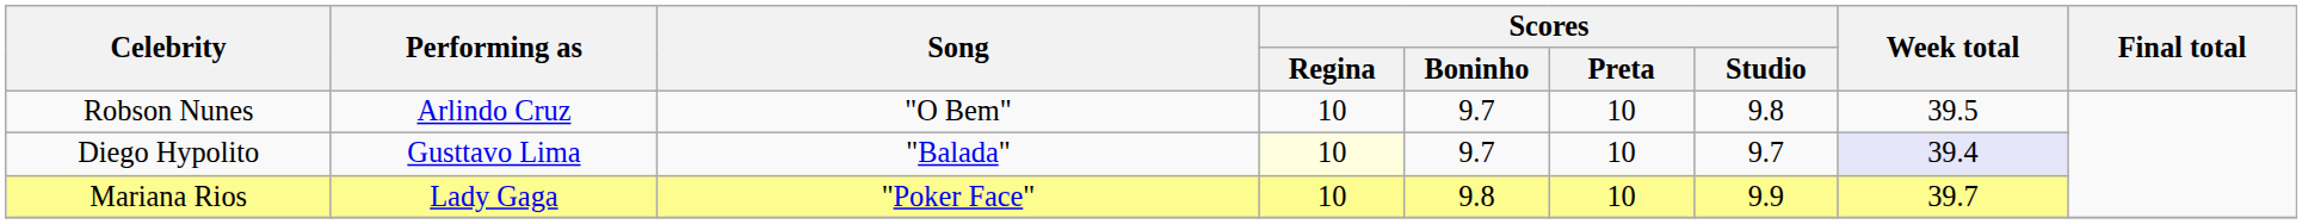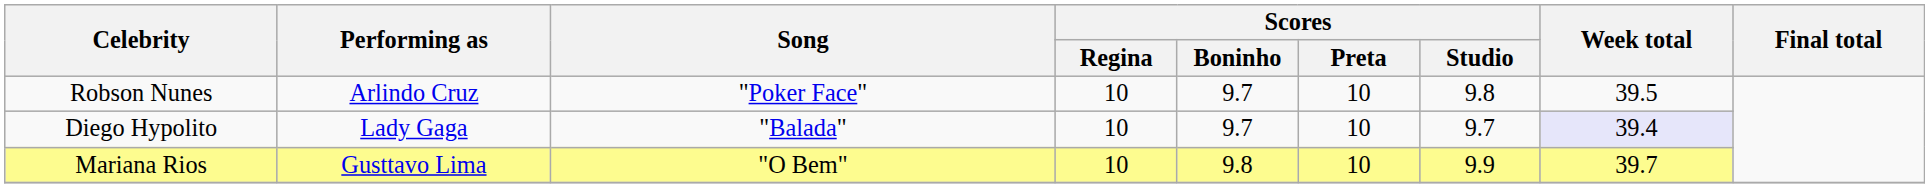Robson Nunes | Song: "O Bem" -> "Poker Face"
Diego Hypolito | Performing as: Gusttavo Lima -> Lady Gaga
Diego Hypolito | Scores / Regina: lightyellow background -> no background
Mariana Rios | Performing as: Lady Gaga -> Gusttavo Lima
Mariana Rios | Song: "Poker Face" -> "O Bem"
